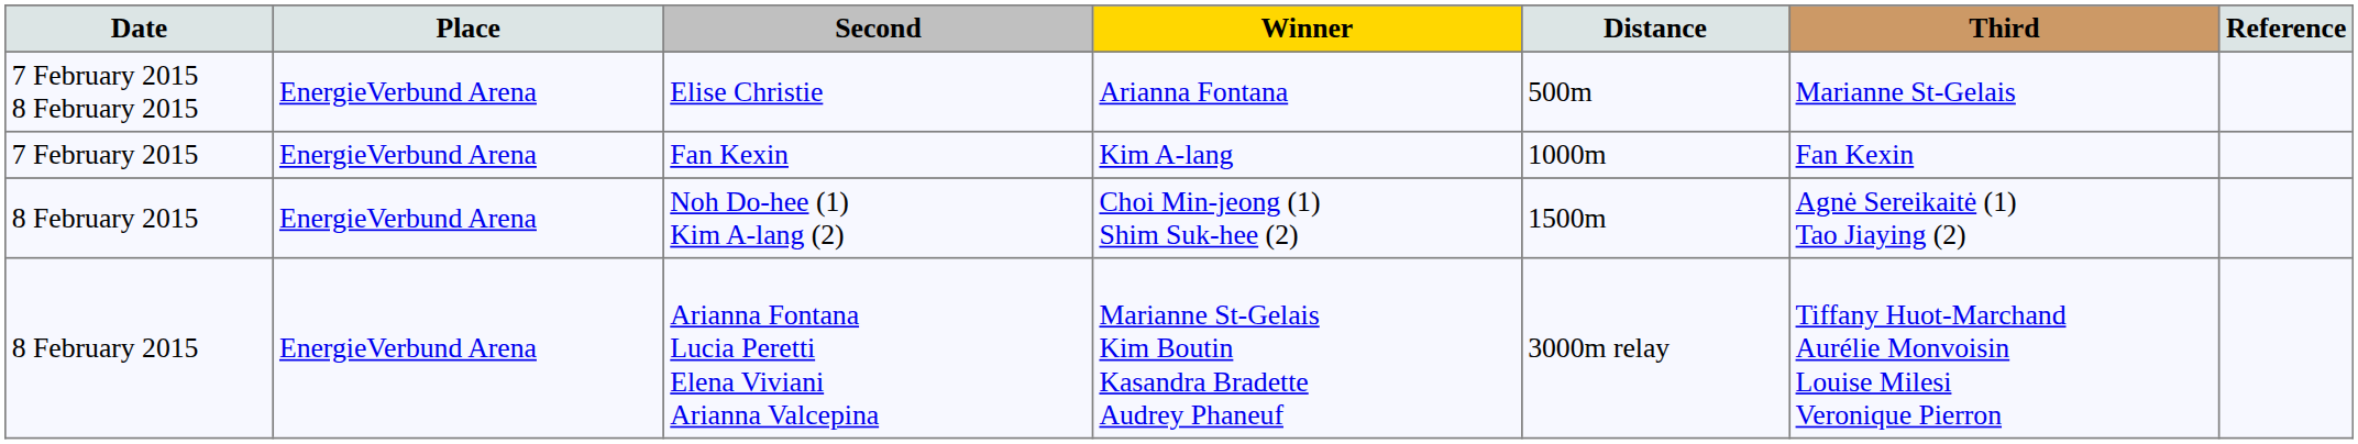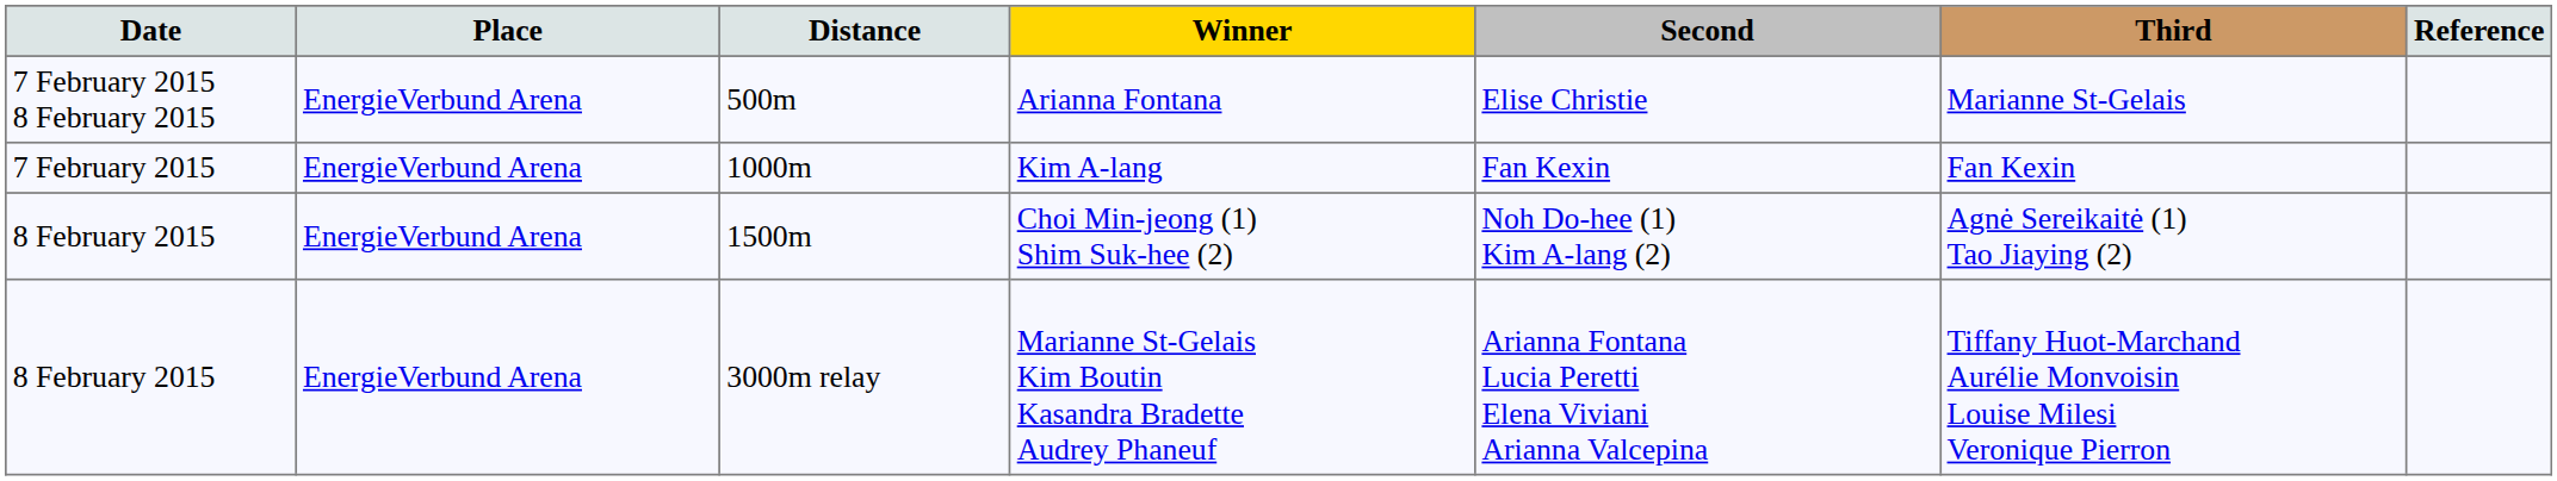columns swapped: Distance <-> Second
